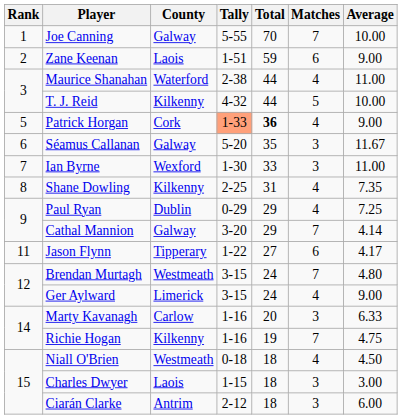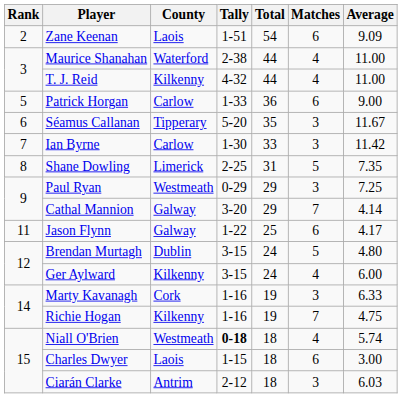- row: 1 | Joe Canning | Galway | 5-55 | 70 | 7 | 10.00
Zane Keenan | Total: 59 -> 54
Zane Keenan | Average: 9.00 -> 9.09
T. J. Reid | Matches: 5 -> 4
T. J. Reid | Average: 10.00 -> 11.00
Patrick Horgan | County: Cork -> Carlow
Patrick Horgan | Tally: lightsalmon background -> no background
Patrick Horgan | Total: bold -> normal
Patrick Horgan | Matches: 4 -> 6
Séamus Callanan | County: Galway -> Tipperary
Ian Byrne | County: Wexford -> Carlow
Ian Byrne | Average: 11.00 -> 11.42
Shane Dowling | County: Kilkenny -> Limerick
Shane Dowling | Matches: 4 -> 5
Paul Ryan | County: Dublin -> Westmeath
Paul Ryan | Matches: 4 -> 3
Jason Flynn | County: Tipperary -> Galway
Jason Flynn | Total: 27 -> 25
Brendan Murtagh | County: Westmeath -> Dublin
Brendan Murtagh | Matches: 7 -> 5
Ger Aylward | County: Limerick -> Kilkenny
Ger Aylward | Average: 9.00 -> 6.00
Marty Kavanagh | County: Carlow -> Cork
Marty Kavanagh | Total: 20 -> 19
Niall O'Brien | Tally: normal -> bold
Niall O'Brien | Average: 4.50 -> 5.74
Charles Dwyer | Matches: 3 -> 6
Ciarán Clarke | Average: 6.00 -> 6.03
